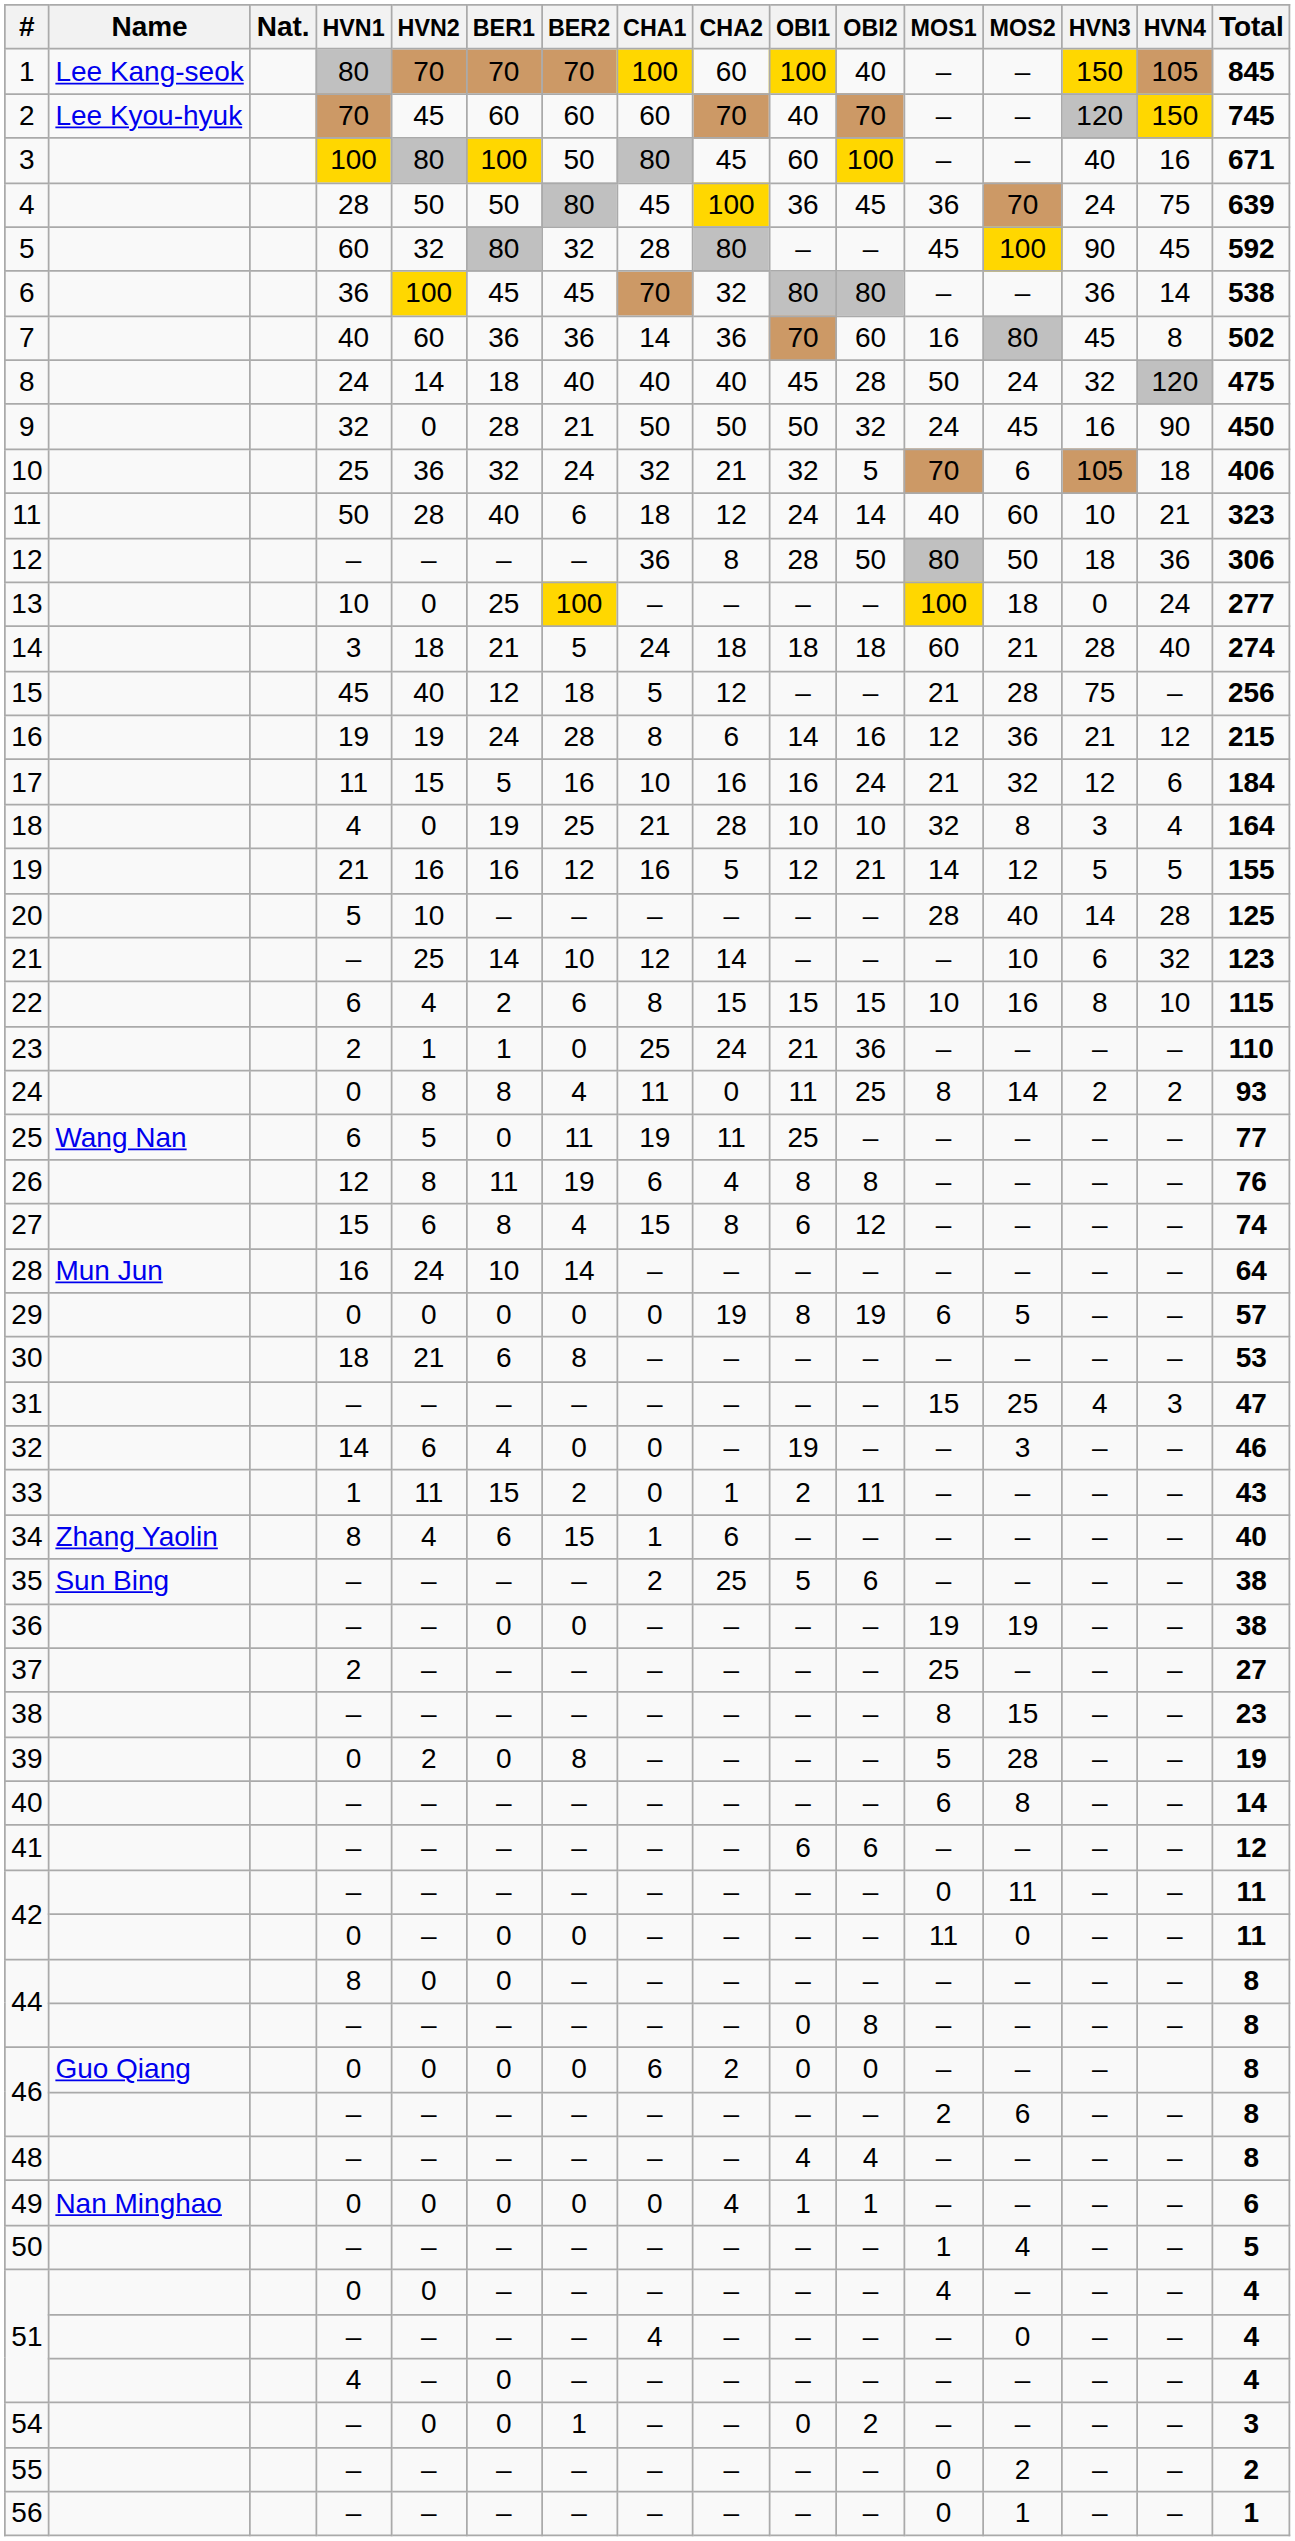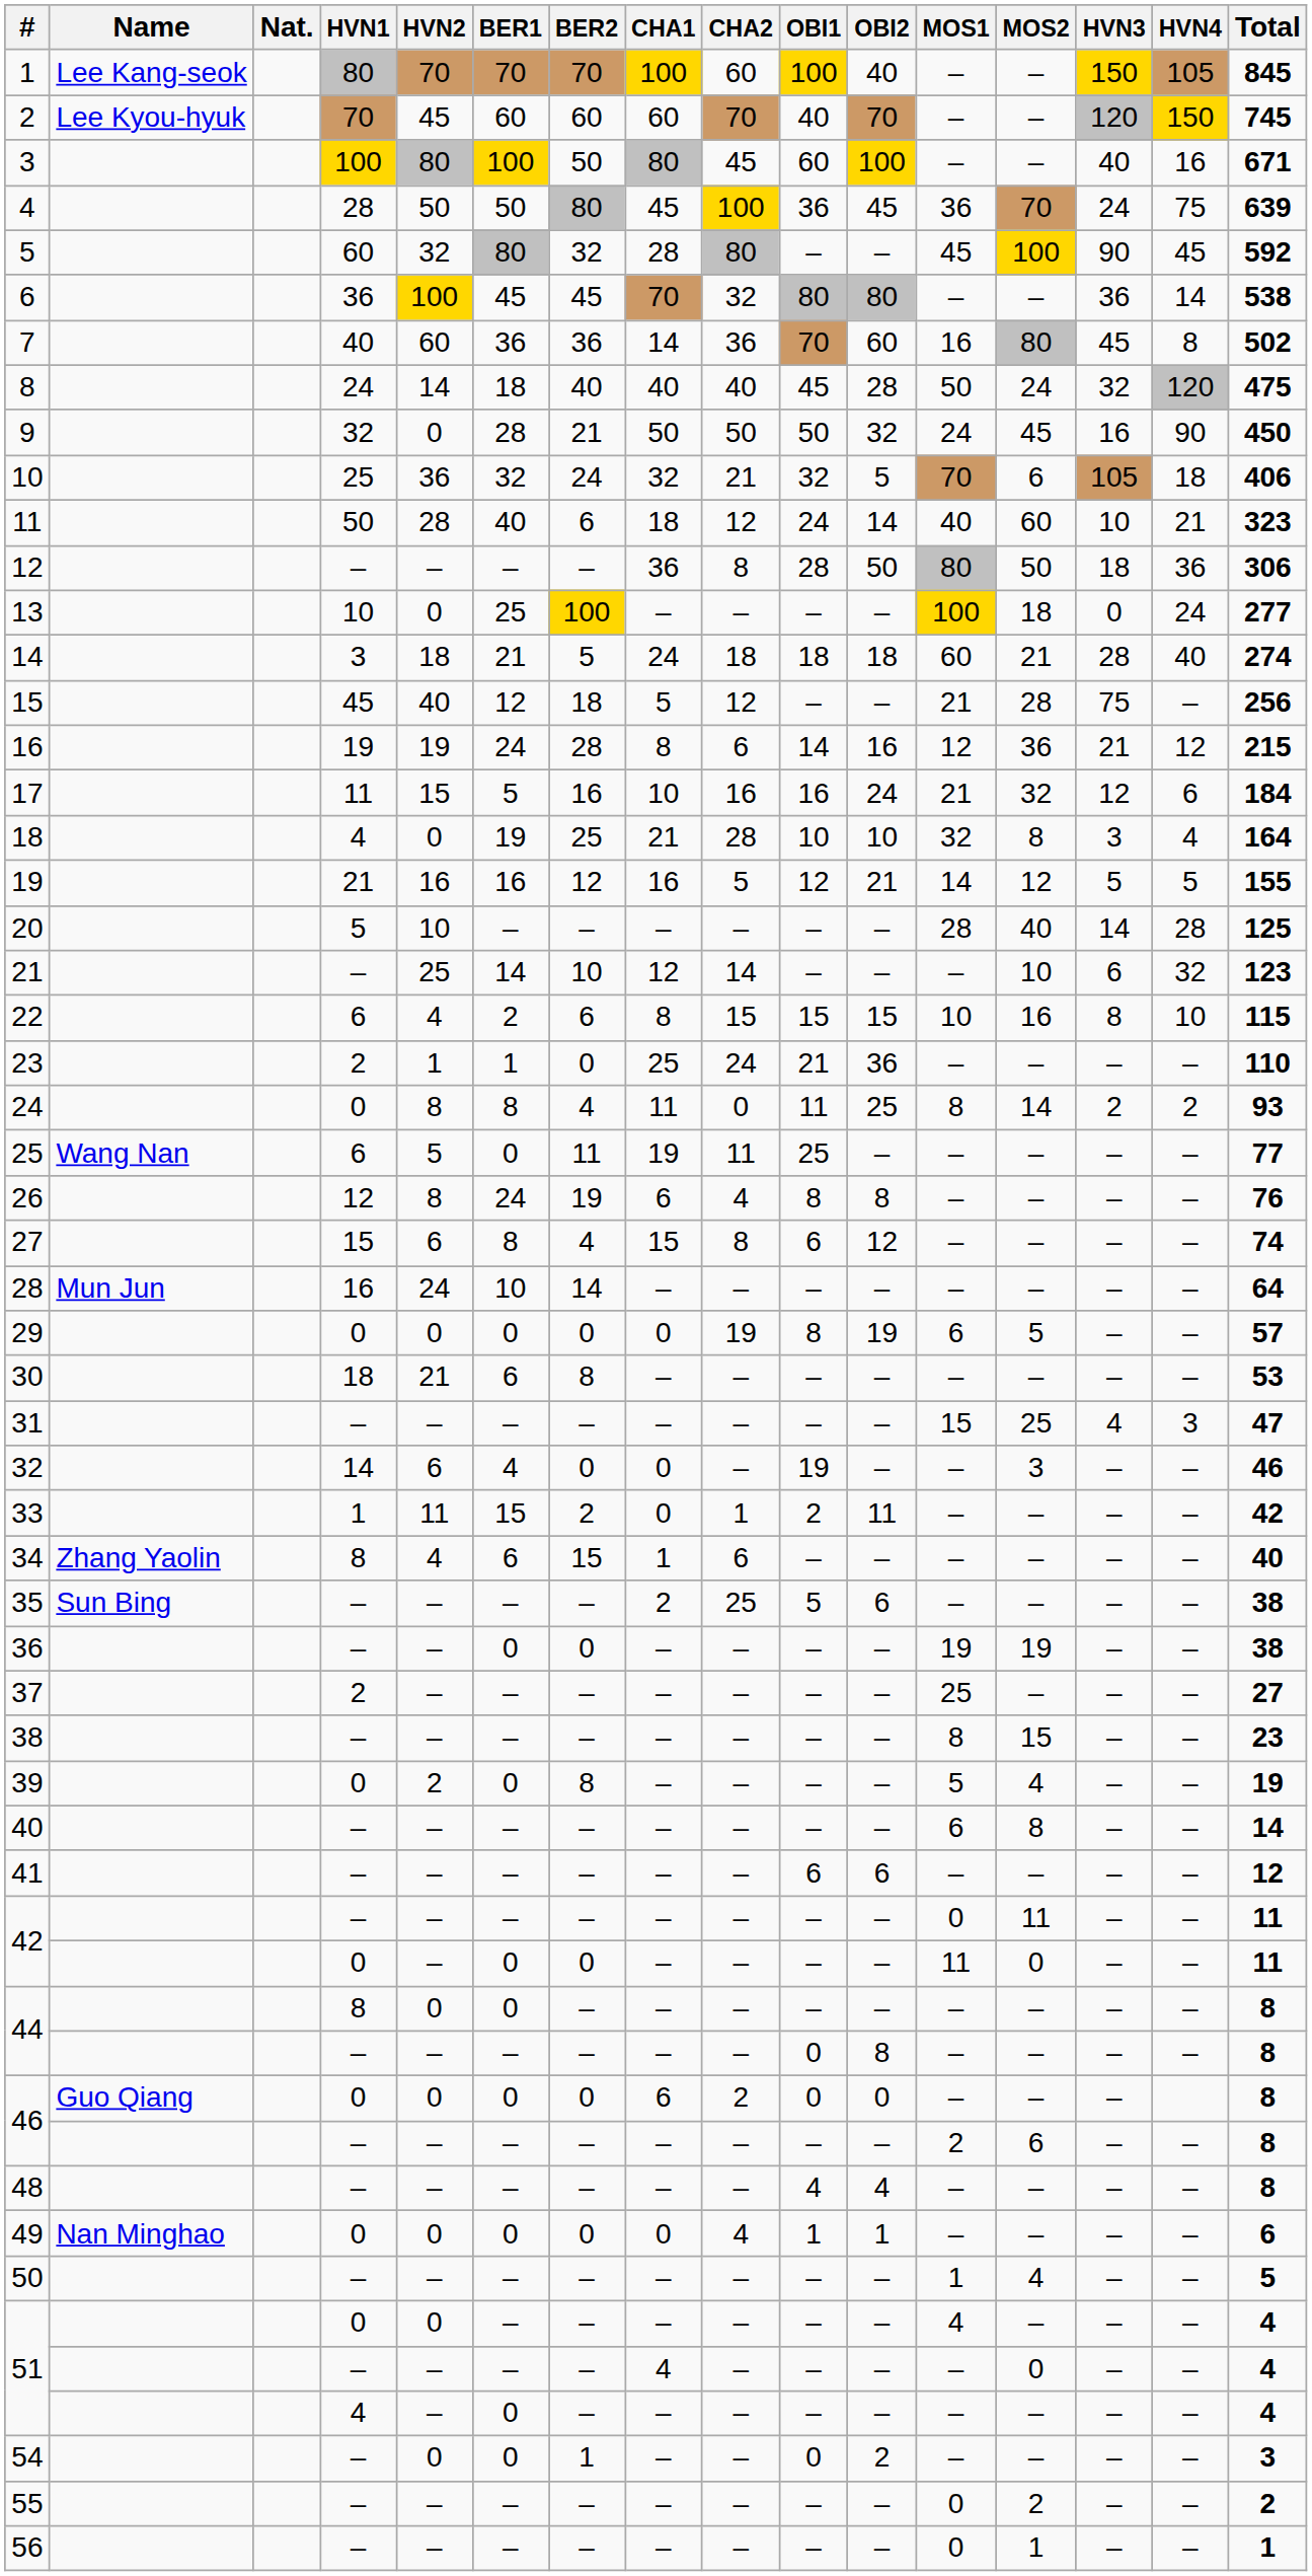26 | BER1: 11 -> 24
33 | Total: 43 -> 42
39 | MOS2: 28 -> 4
